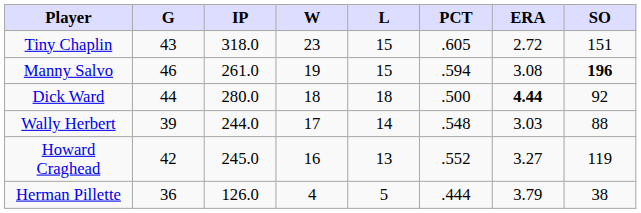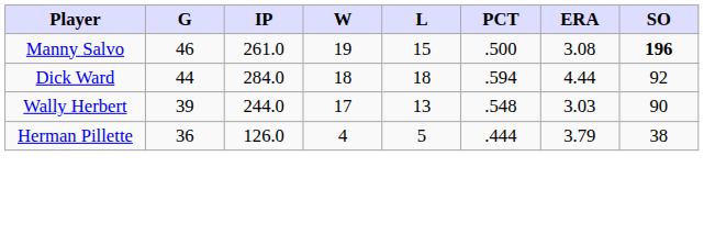- row: Tiny Chaplin | 43 | 318.0 | 23 | 15 | .605 | 2.72 | 151
Manny Salvo | PCT: .594 -> .500
Dick Ward | IP: 280.0 -> 284.0
Dick Ward | PCT: .500 -> .594
Dick Ward | ERA: bold -> normal
Wally Herbert | L: 14 -> 13
Wally Herbert | SO: 88 -> 90
- row: Howard Craghead | 42 | 245.0 | 16 | 13 | .552 | 3.27 | 119
